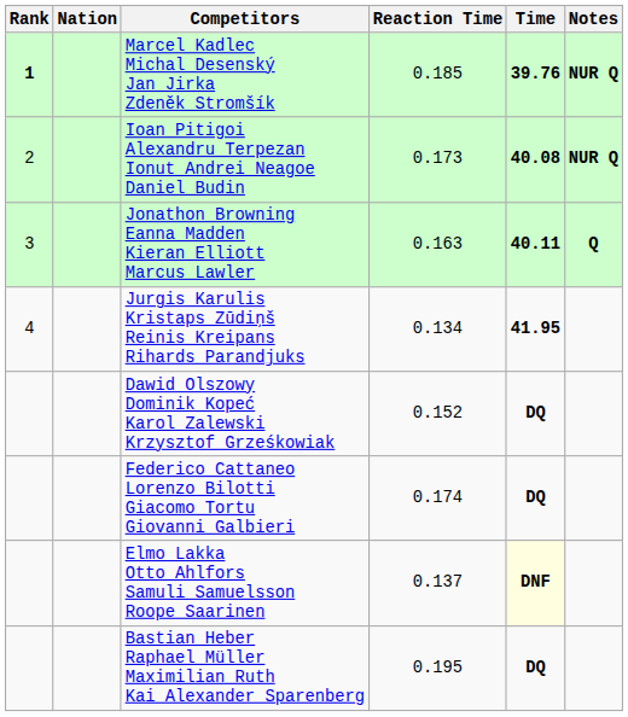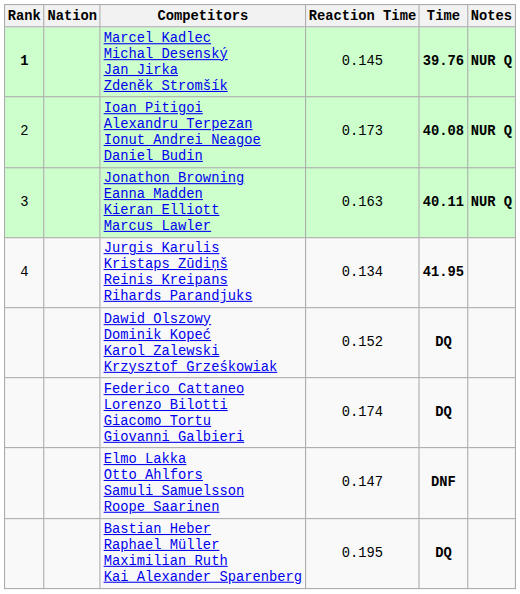Marcel Kadlec Michal Desenský Jan Jirka Zdeněk Stromšík | Reaction Time: 0.185 -> 0.145
Jonathon Browning Eanna Madden Kieran Elliott Marcus Lawler | Notes: Q -> NUR Q
Elmo Lakka Otto Ahlfors Samuli Samuelsson Roope Saarinen | Reaction Time: 0.137 -> 0.147
Elmo Lakka Otto Ahlfors Samuli Samuelsson Roope Saarinen | Time: lightyellow background -> no background
